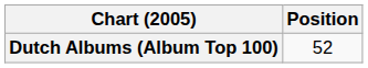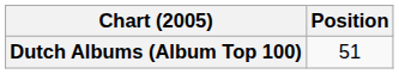Dutch Albums (Album Top 100) | Position: 52 -> 51
